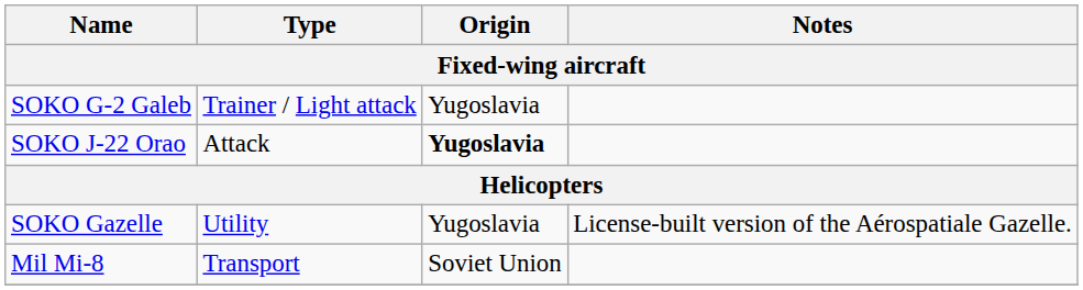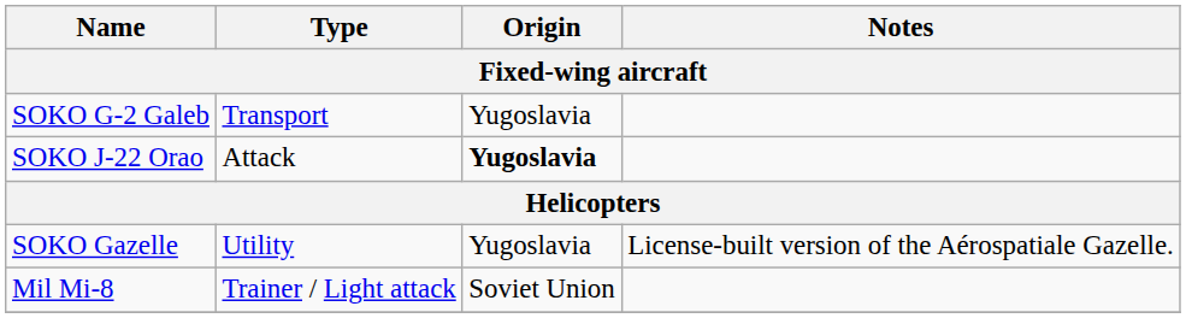SOKO G-2 Galeb | Type: Trainer / Light attack -> Transport
Mil Mi-8 | Type: Transport -> Trainer / Light attack
